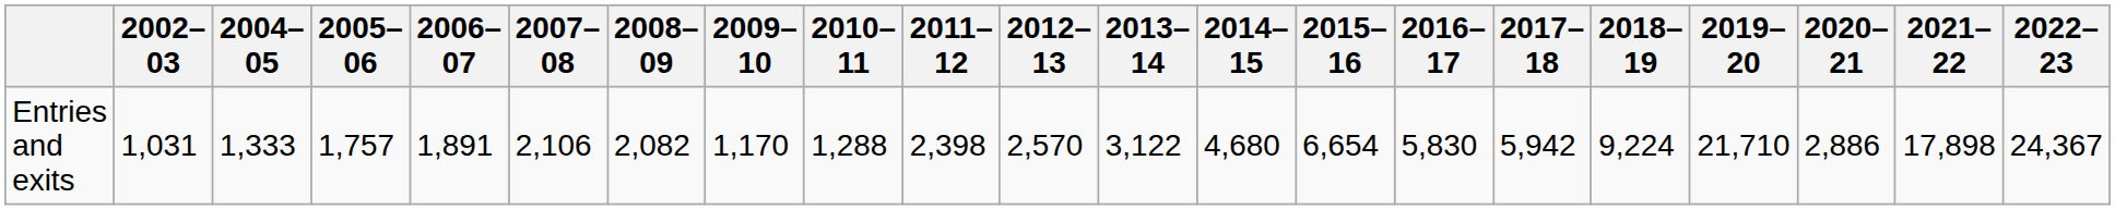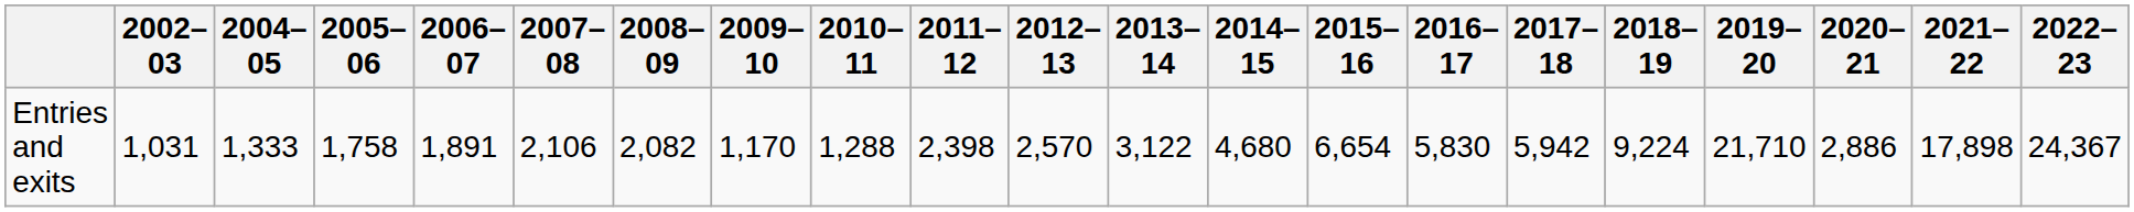Entries and exits | 2005–06: 1,757 -> 1,758
